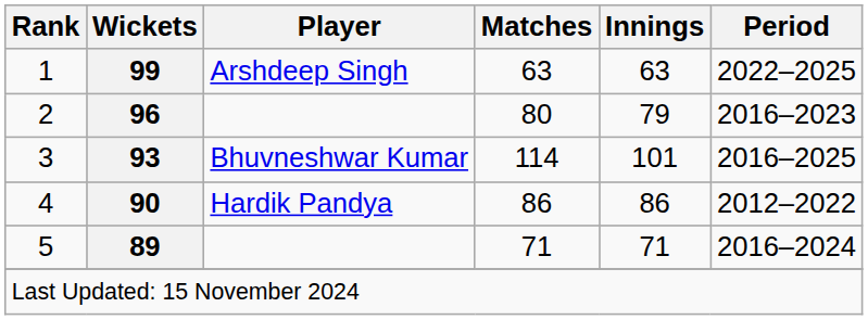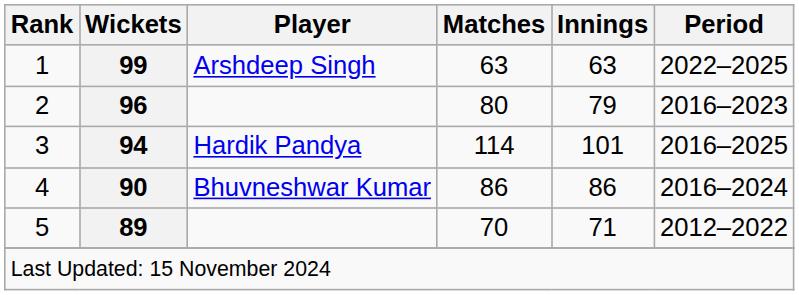3 | Wickets: 93 -> 94
3 | Player: Bhuvneshwar Kumar -> Hardik Pandya
4 | Player: Hardik Pandya -> Bhuvneshwar Kumar
4 | Period: 2012–2022 -> 2016–2024
5 | Matches: 71 -> 70
5 | Period: 2016–2024 -> 2012–2022
